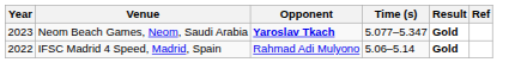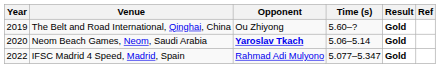+ row: 2019 | The Belt and Road International, Qinghai, China | Ou Zhiyong | 5.60–? | Gold
Neom Beach Games, Neom, Saudi Arabia | Year: 2023 -> 2020
Neom Beach Games, Neom, Saudi Arabia | Time (s): 5.077–5.347 -> 5.06–5.14
IFSC Madrid 4 Speed, Madrid, Spain | Time (s): 5.06–5.14 -> 5.077–5.347
